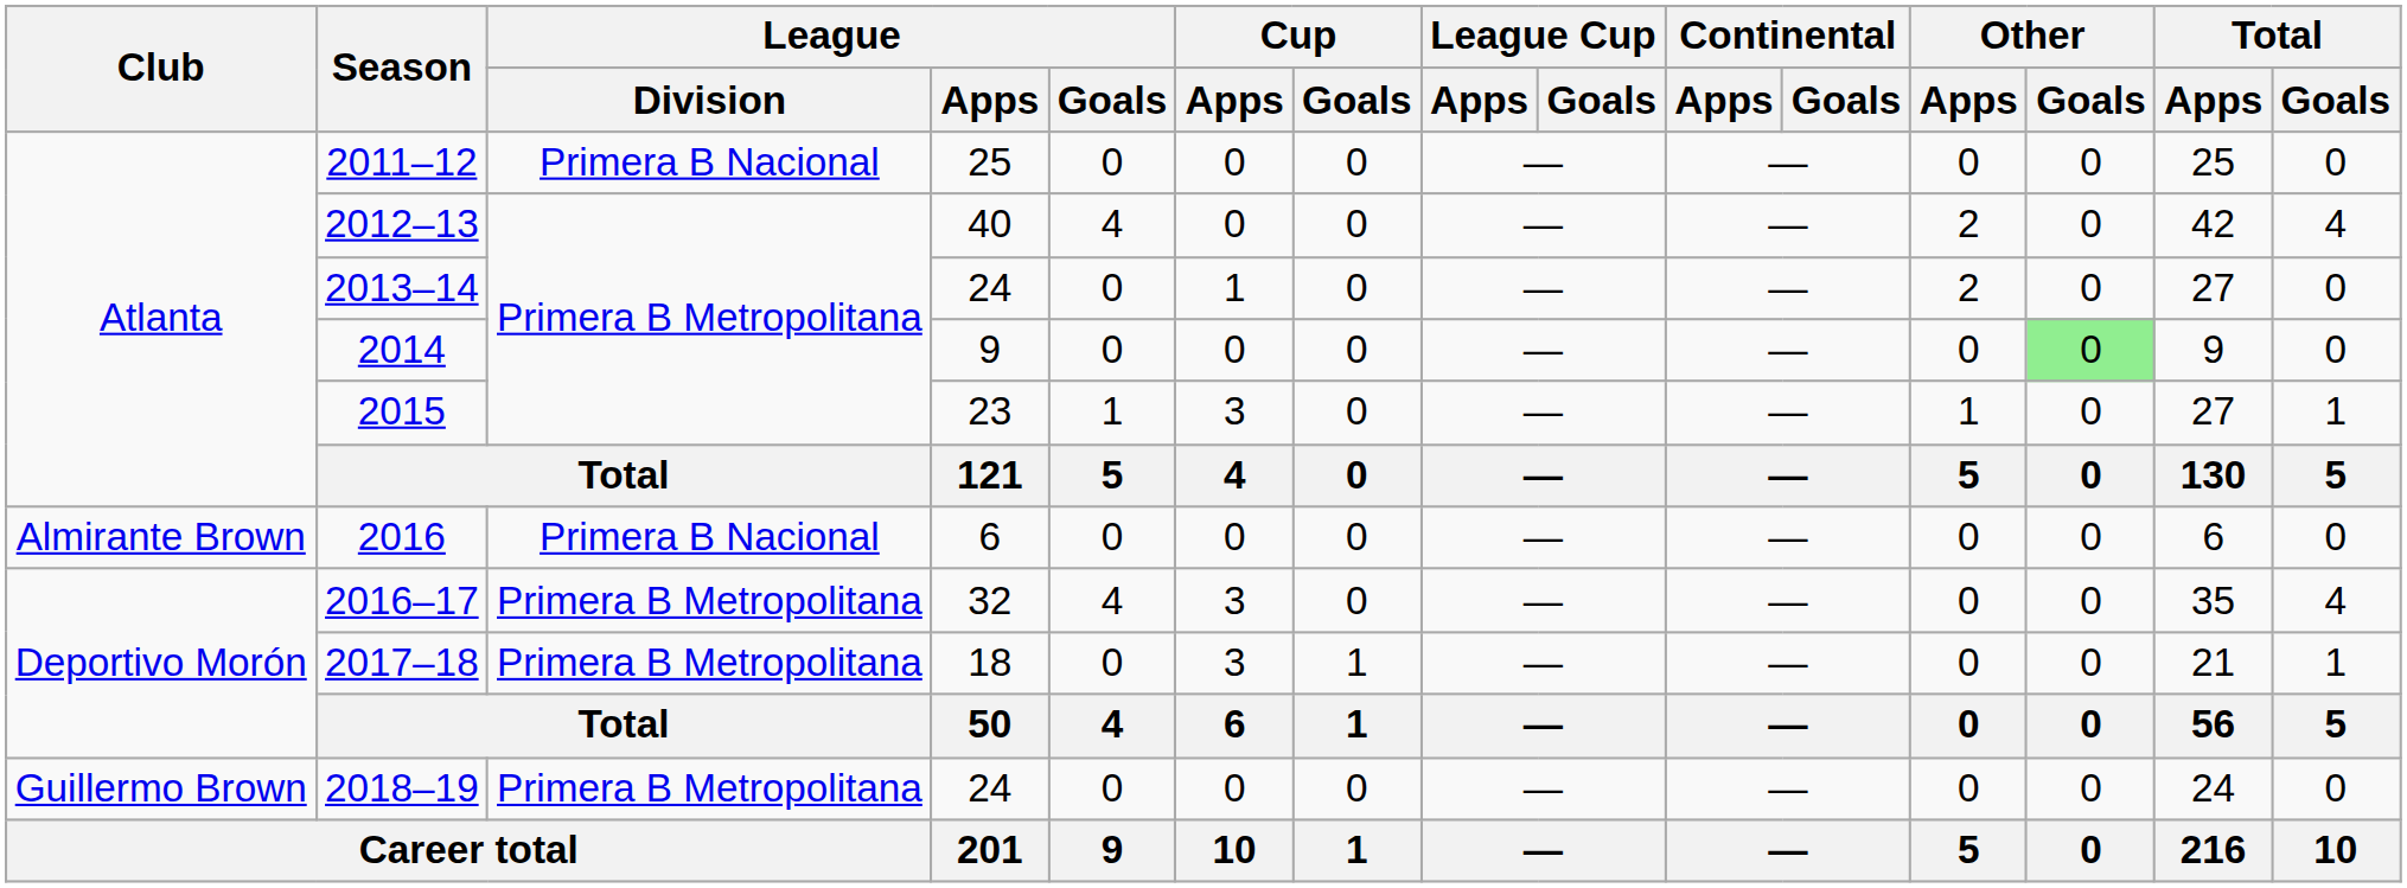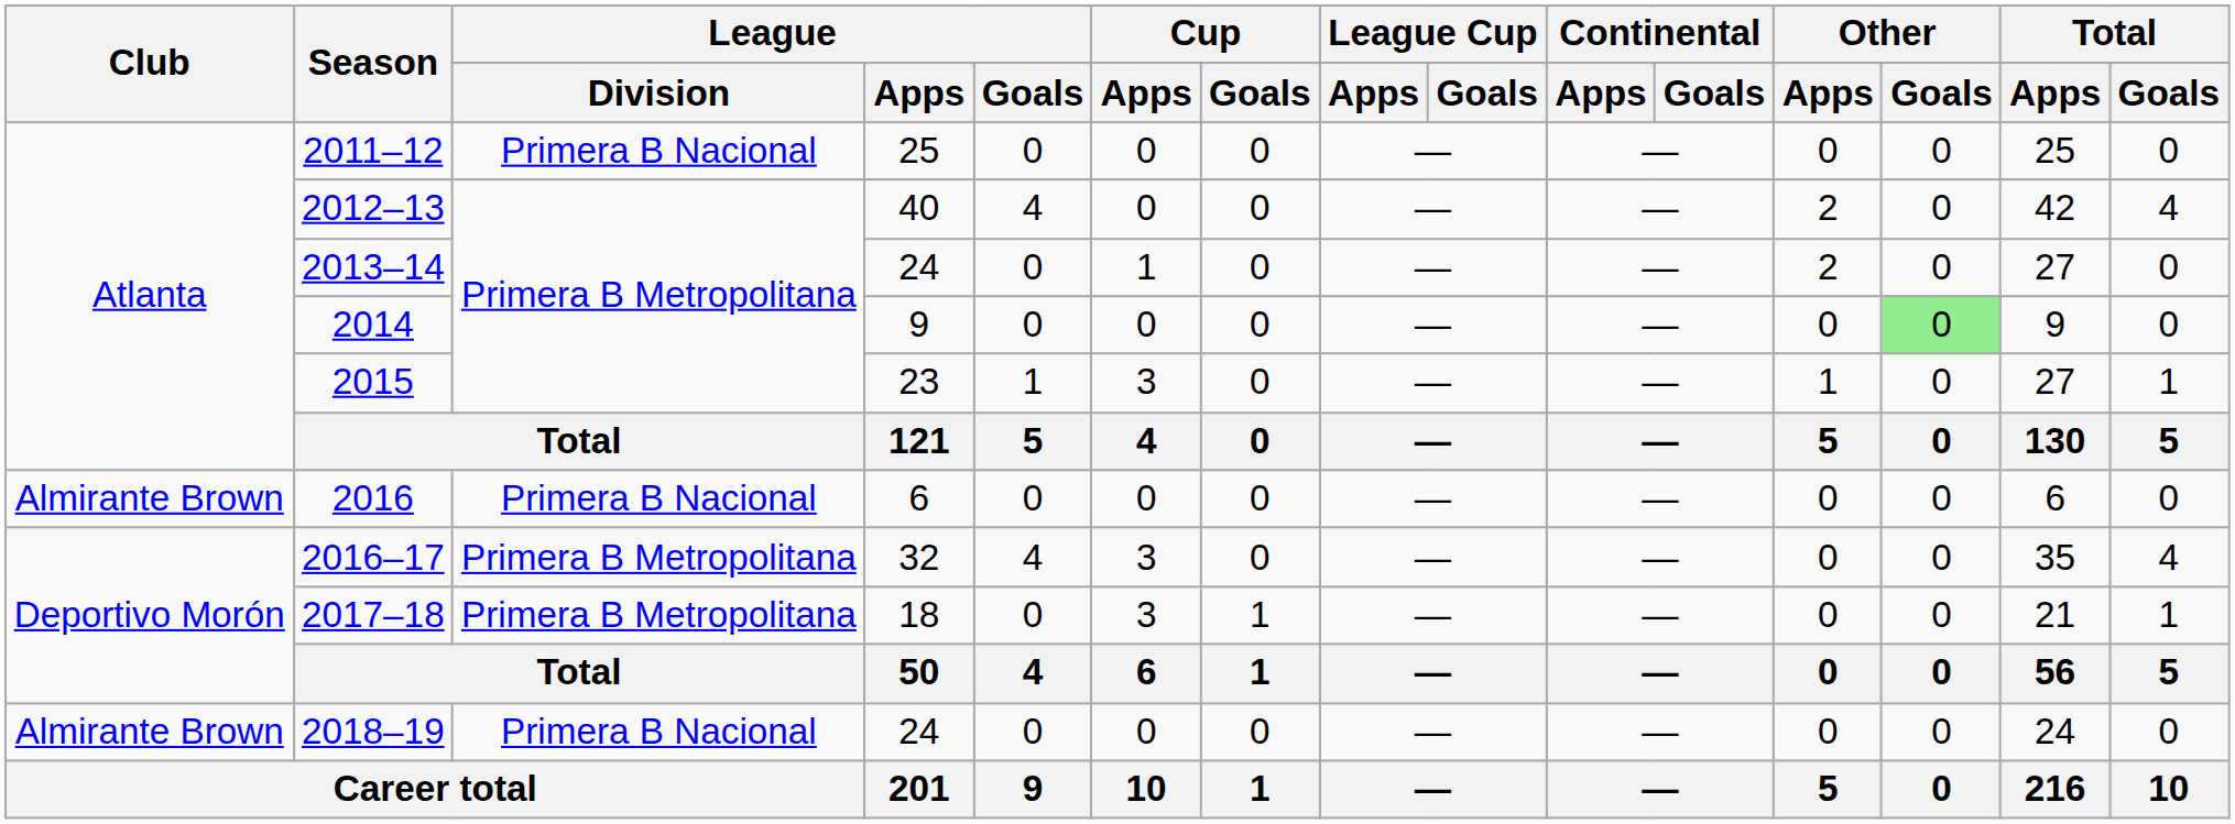2018–19 | Club: Guillermo Brown -> Almirante Brown
2018–19 | League / Division: Primera B Metropolitana -> Primera B Nacional
